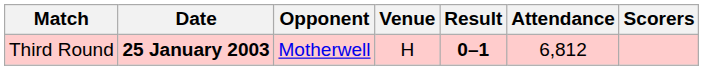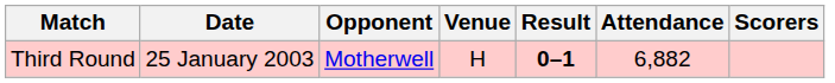Third Round | Date: bold -> normal
Third Round | Attendance: 6,812 -> 6,882
